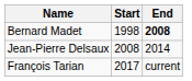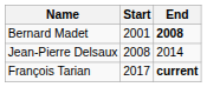Bernard Madet | Start: 1998 -> 2001
François Tarian | End: normal -> bold
